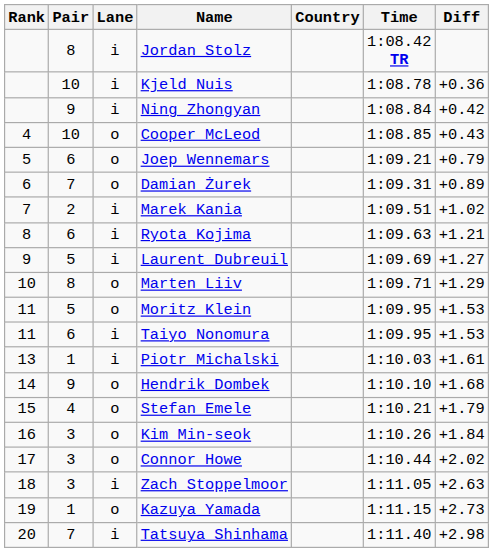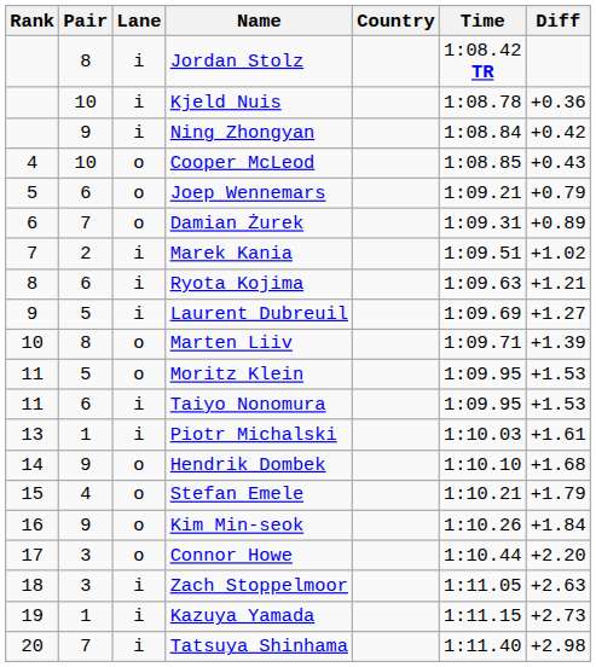Marten Liiv | Diff: +1.29 -> +1.39
Kim Min-seok | Pair: 3 -> 9
Connor Howe | Diff: +2.02 -> +2.20
Kazuya Yamada | Lane: o -> i
